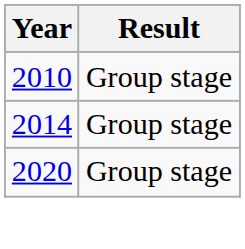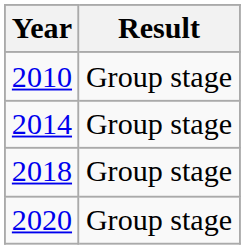+ row: 2018 | Group stage
